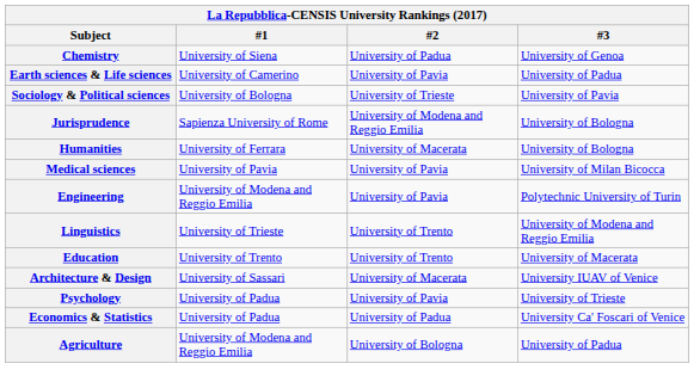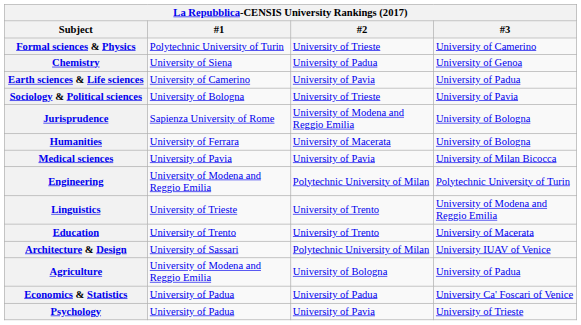+ row: Formal sciences & Physics | Polytechnic University of Turin | University of Trieste | University of Camerino
Engineering | #2: University of Pavia -> Polytechnic University of Milan
Architecture & Design | #2: University of Macerata -> Polytechnic University of Milan
rows swapped: Agriculture <-> Psychology
